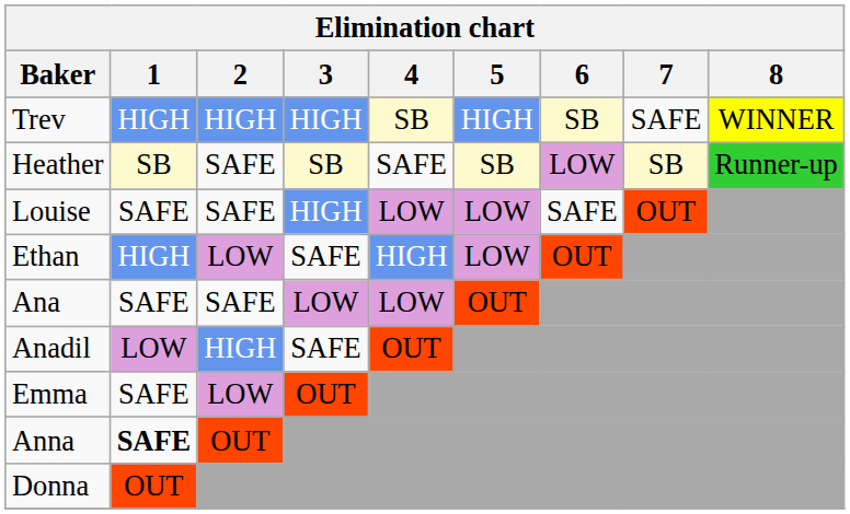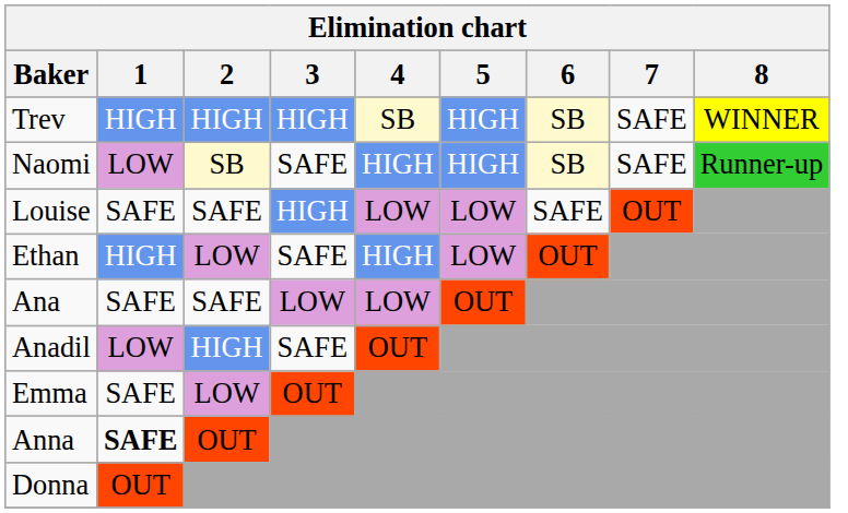- row: Heather | SB | SAFE | SB | SAFE | SB | LOW | SB | Runner-up
+ row: Naomi | LOW | SB | SAFE | HIGH | HIGH | SB | SAFE | Runner-up
